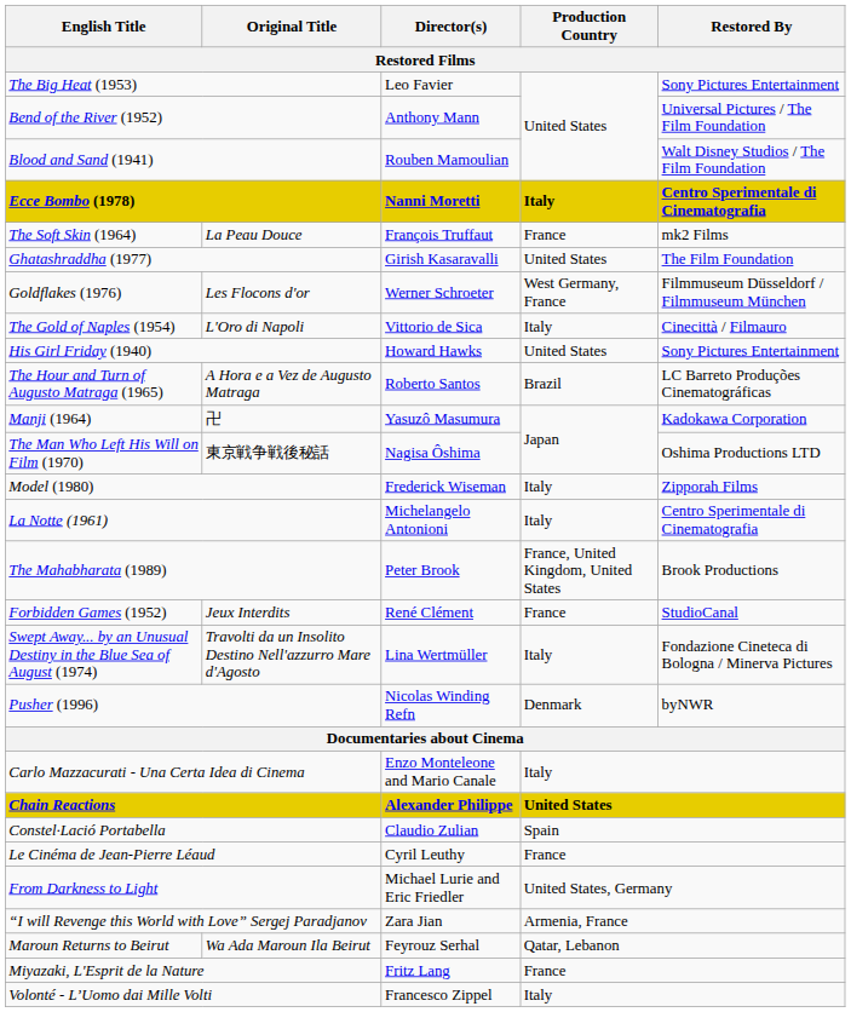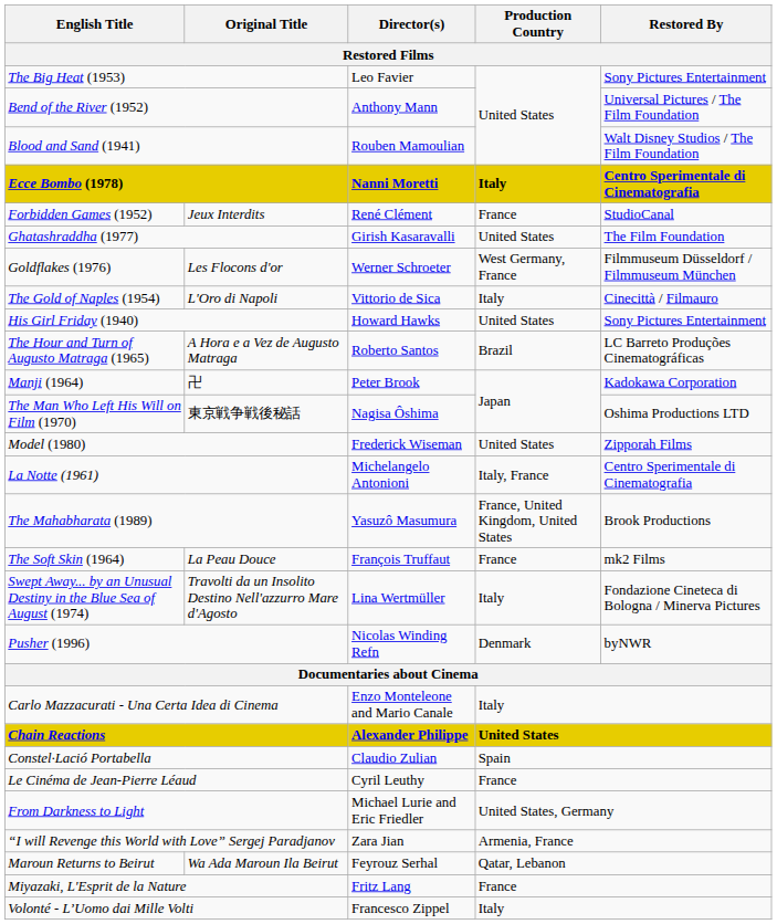rows swapped: Forbidden Games (1952) <-> The Soft Skin (1964)
Manji (1964) | Director(s): Yasuzô Masumura -> Peter Brook
Model (1980) | Production Country: Italy -> United States
La Notte (1961) | Production Country: Italy -> Italy, France
The Mahabharata (1989) | Director(s): Peter Brook -> Yasuzô Masumura
